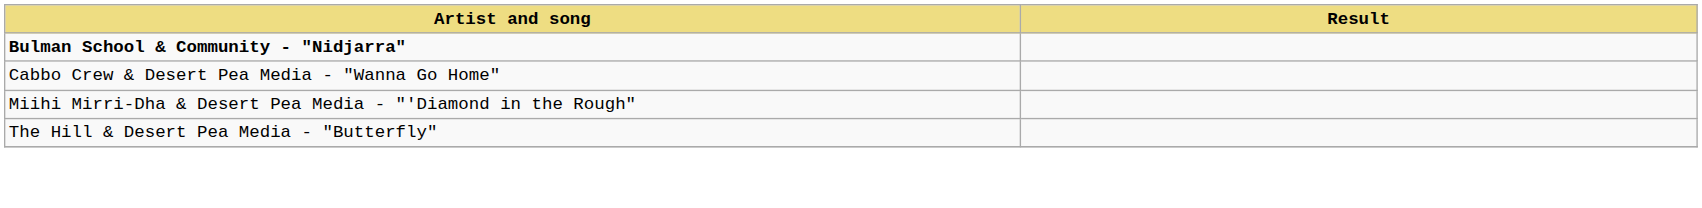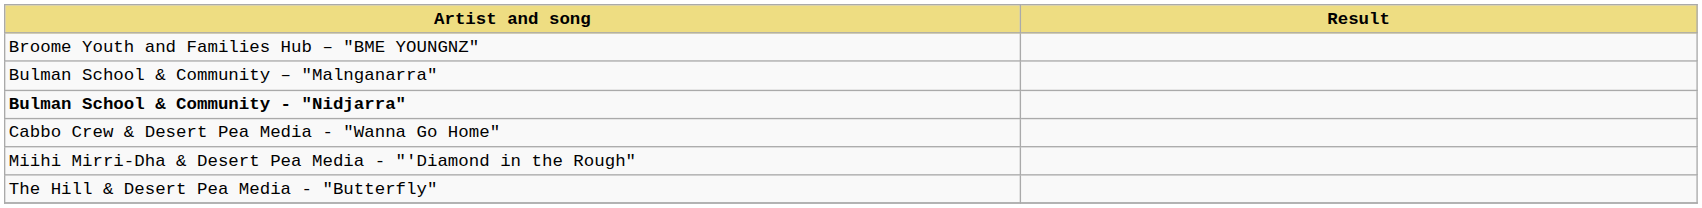+ row: Broome Youth and Families Hub – "BME YOUNGNZ"
+ row: Bulman School & Community – "Malnganarra"
